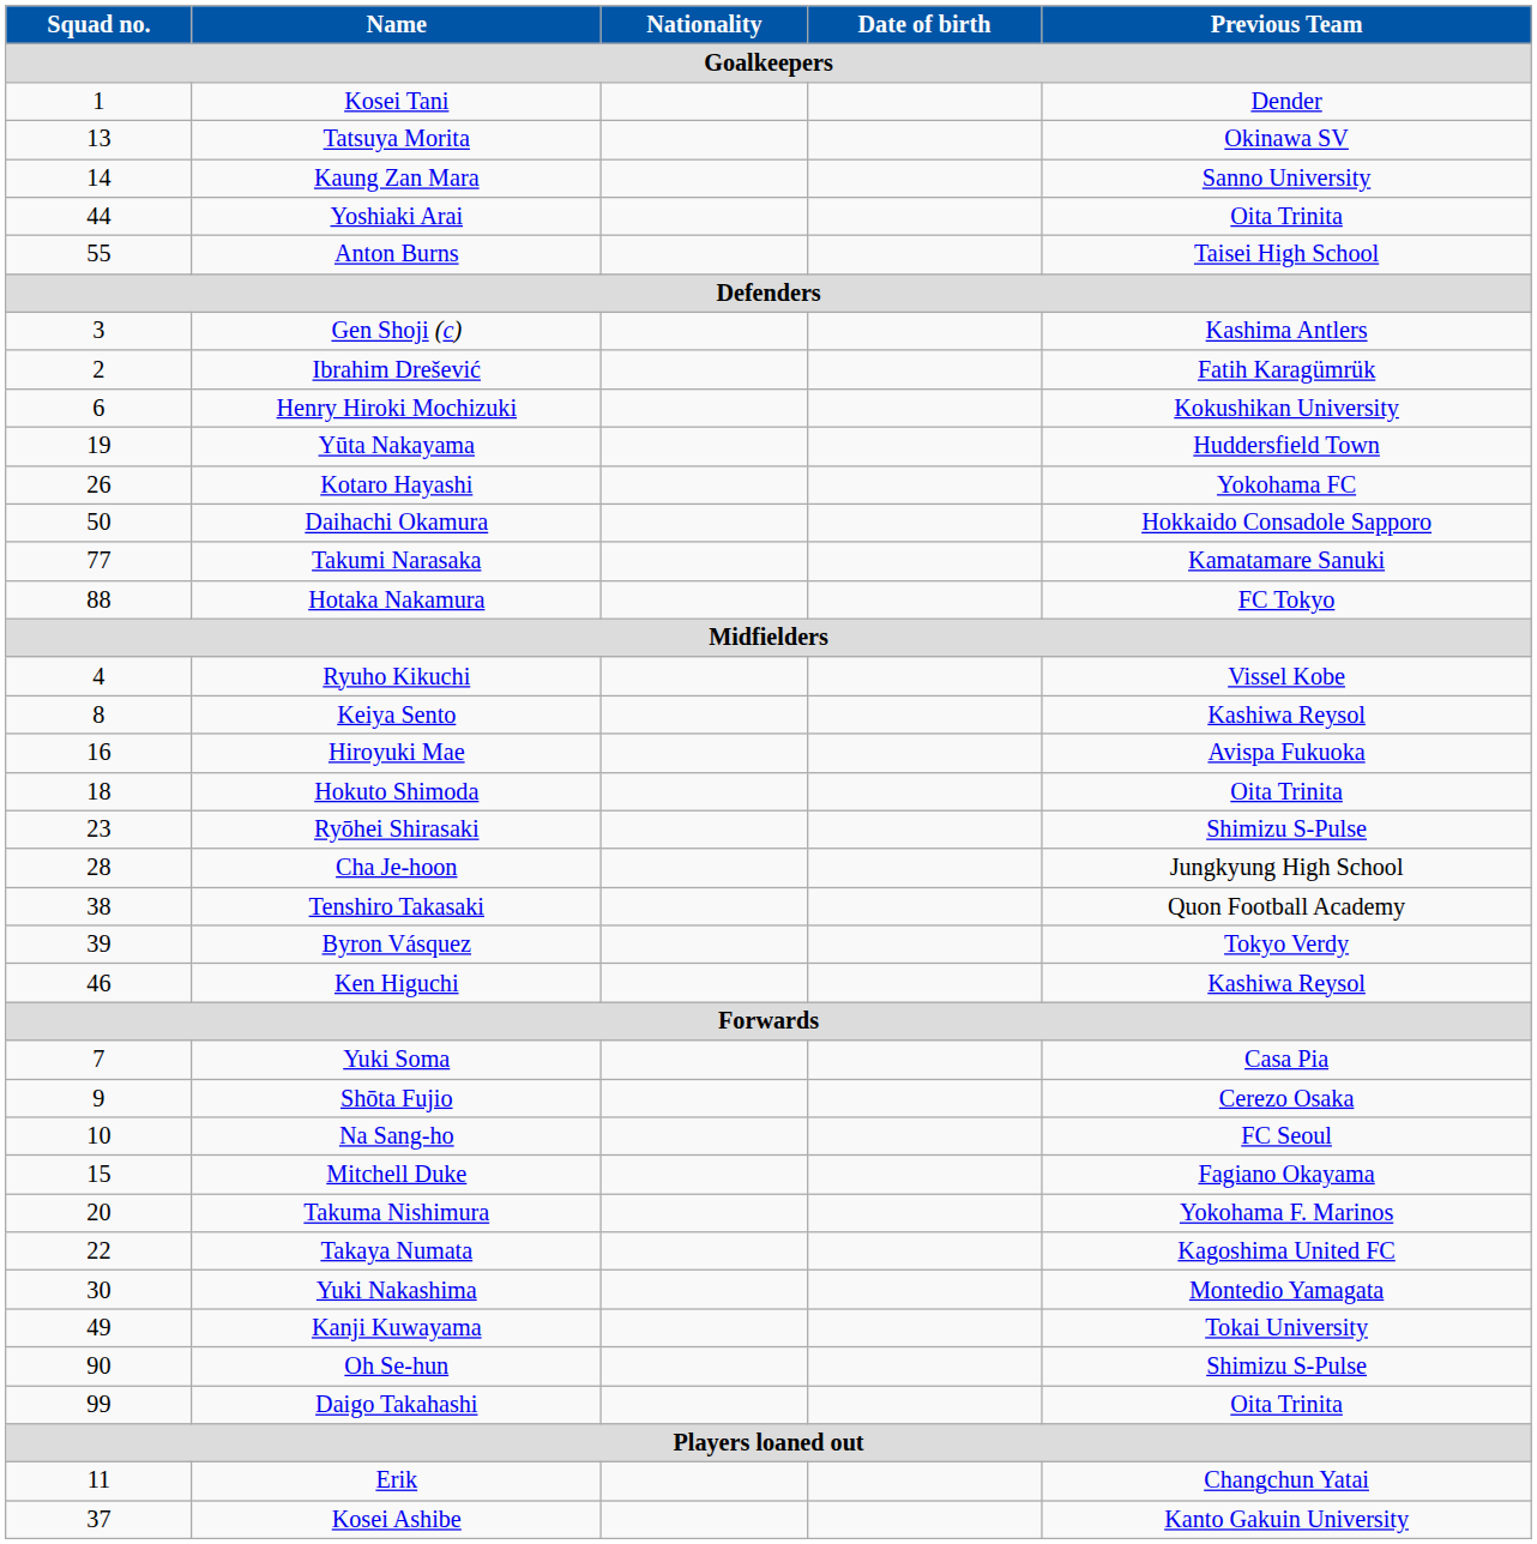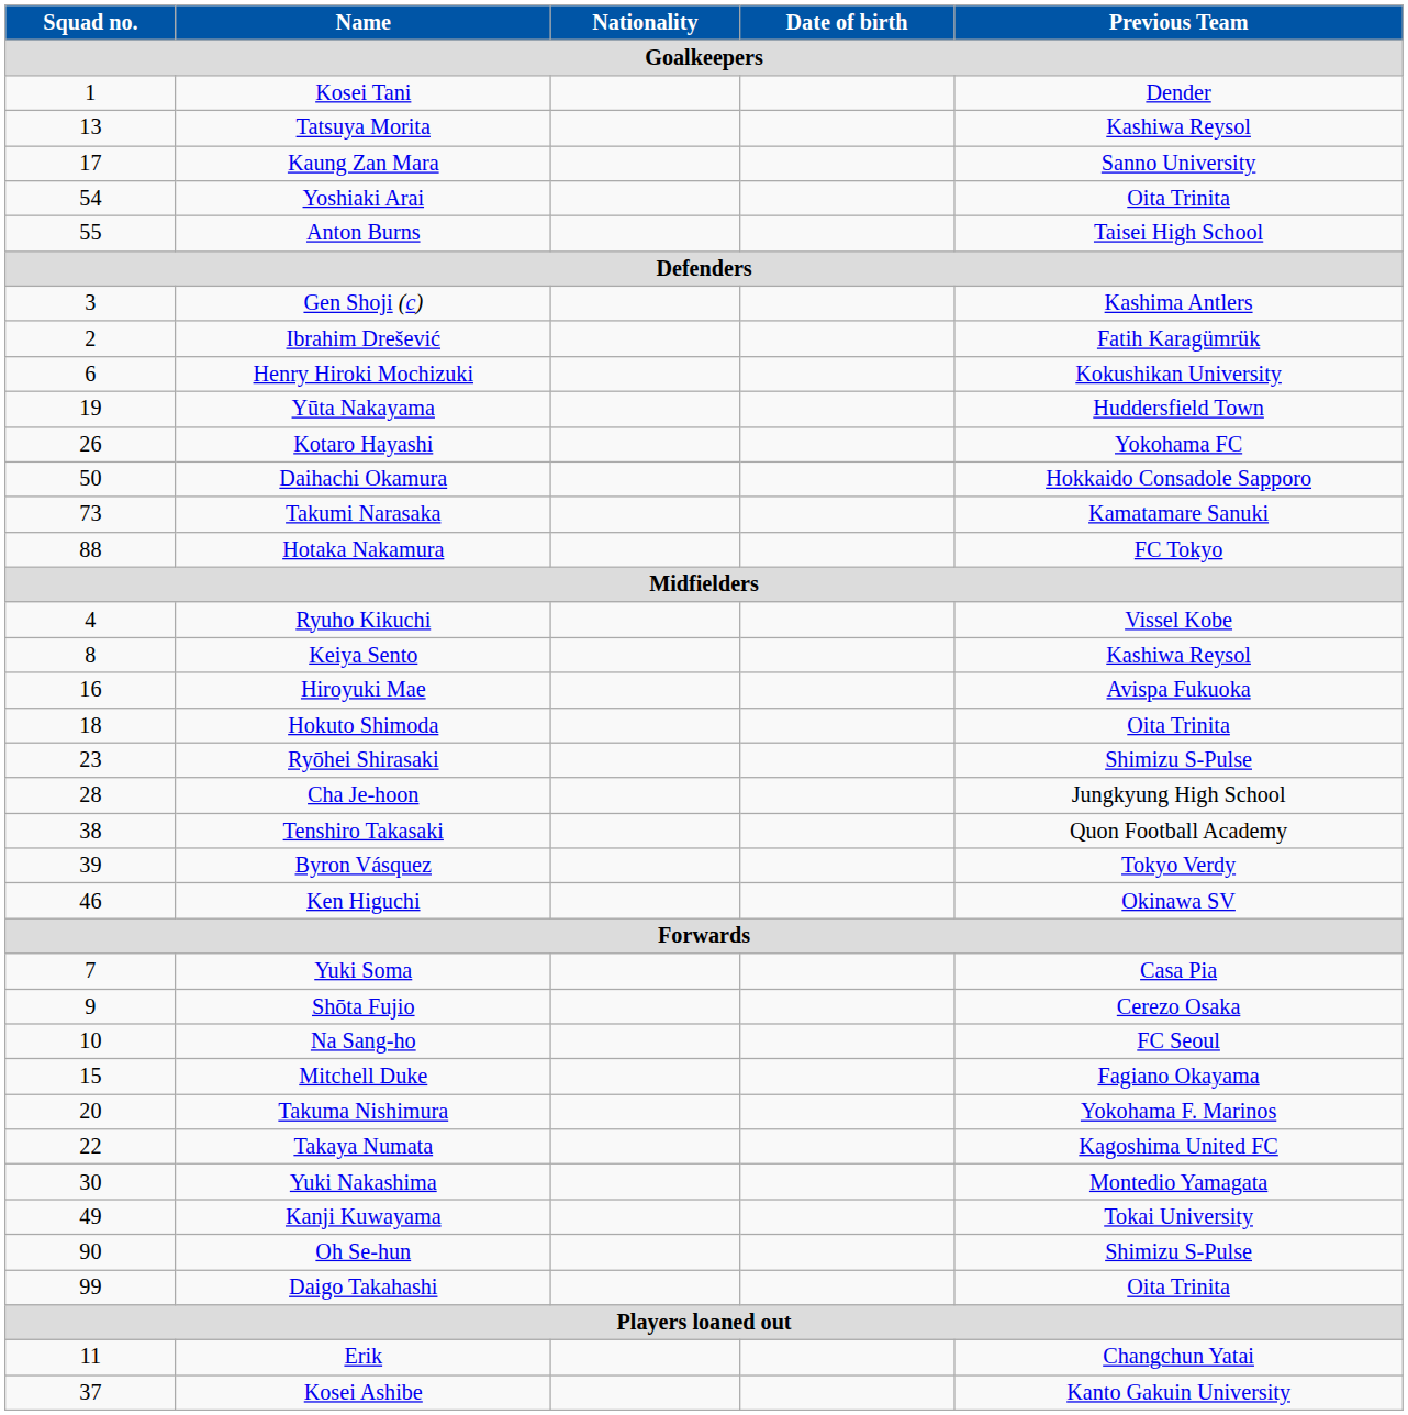Tatsuya Morita | Previous Team / Goalkeepers: Okinawa SV -> Kashiwa Reysol
Kaung Zan Mara | Squad no. / Goalkeepers: 14 -> 17
Yoshiaki Arai | Squad no. / Goalkeepers: 44 -> 54
Takumi Narasaka | Squad no. / Goalkeepers: 77 -> 73
Ken Higuchi | Previous Team / Goalkeepers: Kashiwa Reysol -> Okinawa SV
